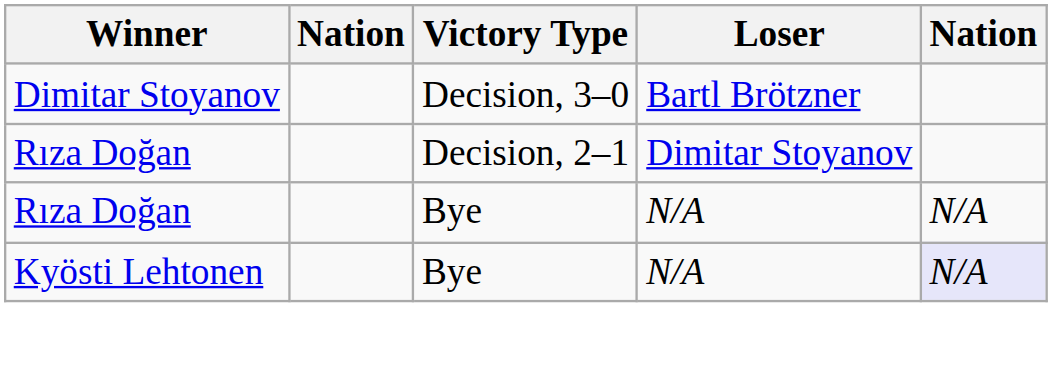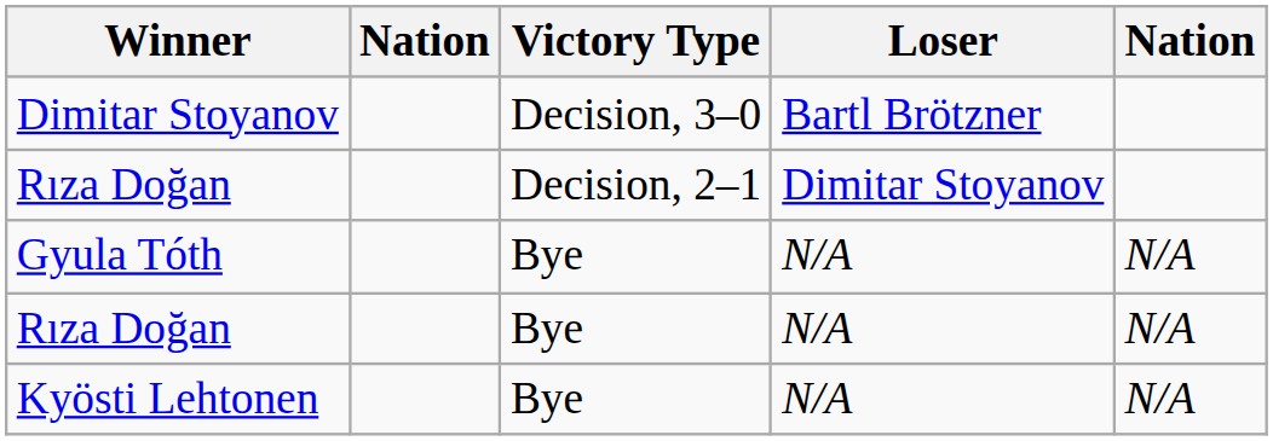+ row: Gyula Tóth | Bye | N/A | N/A
Kyösti Lehtonen | column 5: lavender background -> no background
